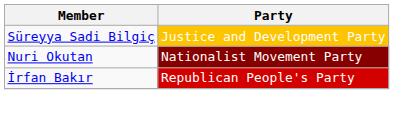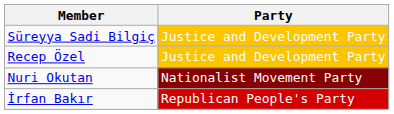+ row: Recep Özel | Justice and Development Party
